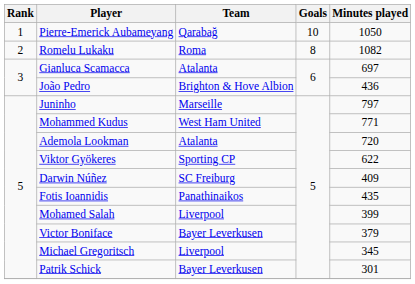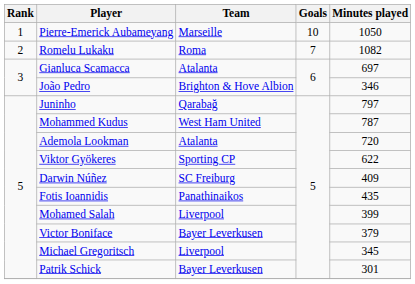Pierre-Emerick Aubameyang | Team: Qarabağ -> Marseille
Romelu Lukaku | Goals: 8 -> 7
João Pedro | Minutes played: 436 -> 346
Juninho | Team: Marseille -> Qarabağ
Mohammed Kudus | Minutes played: 771 -> 787
